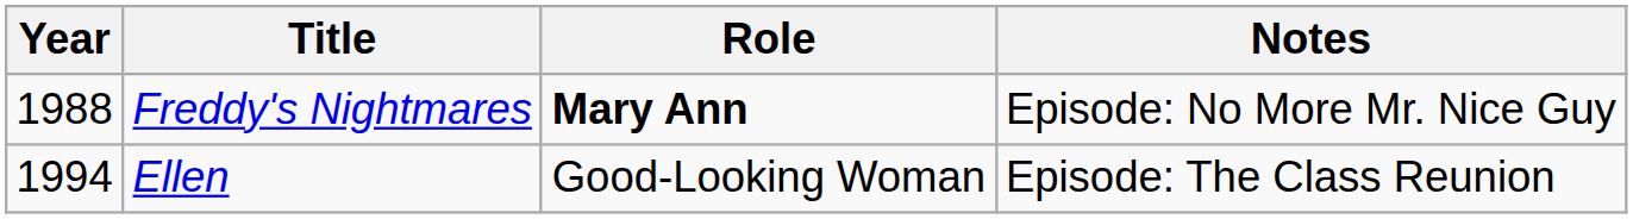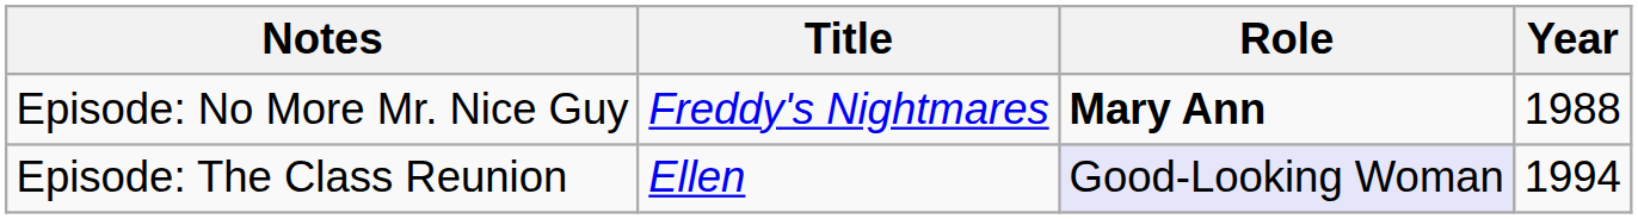columns swapped: Year <-> Notes
Ellen | Role: no background -> lavender background
